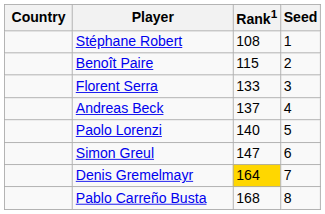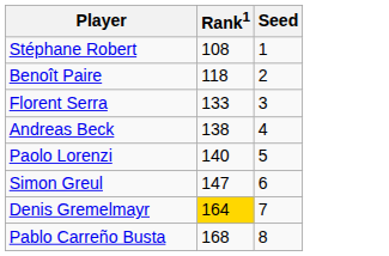- column: Country
Benoît Paire | Rank1: 115 -> 118
Andreas Beck | Rank1: 137 -> 138
